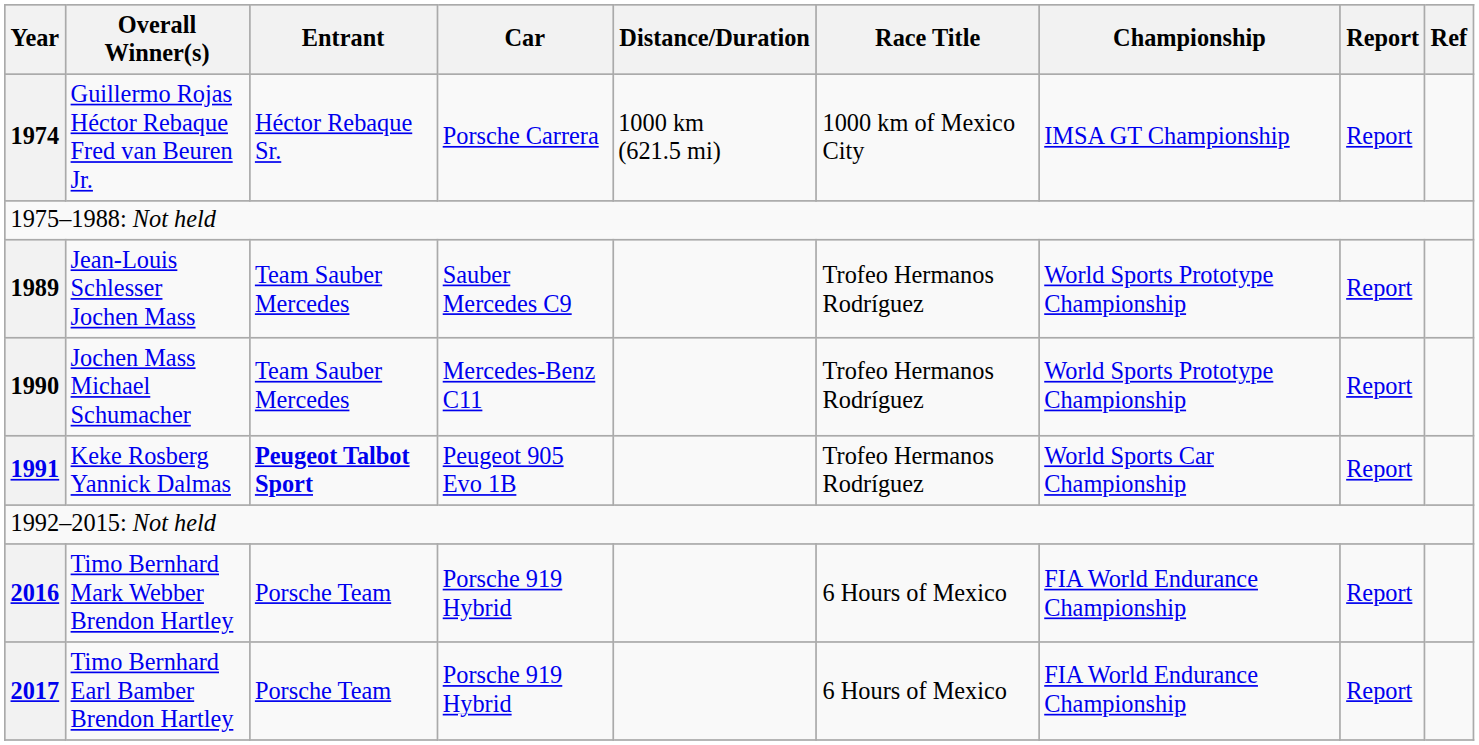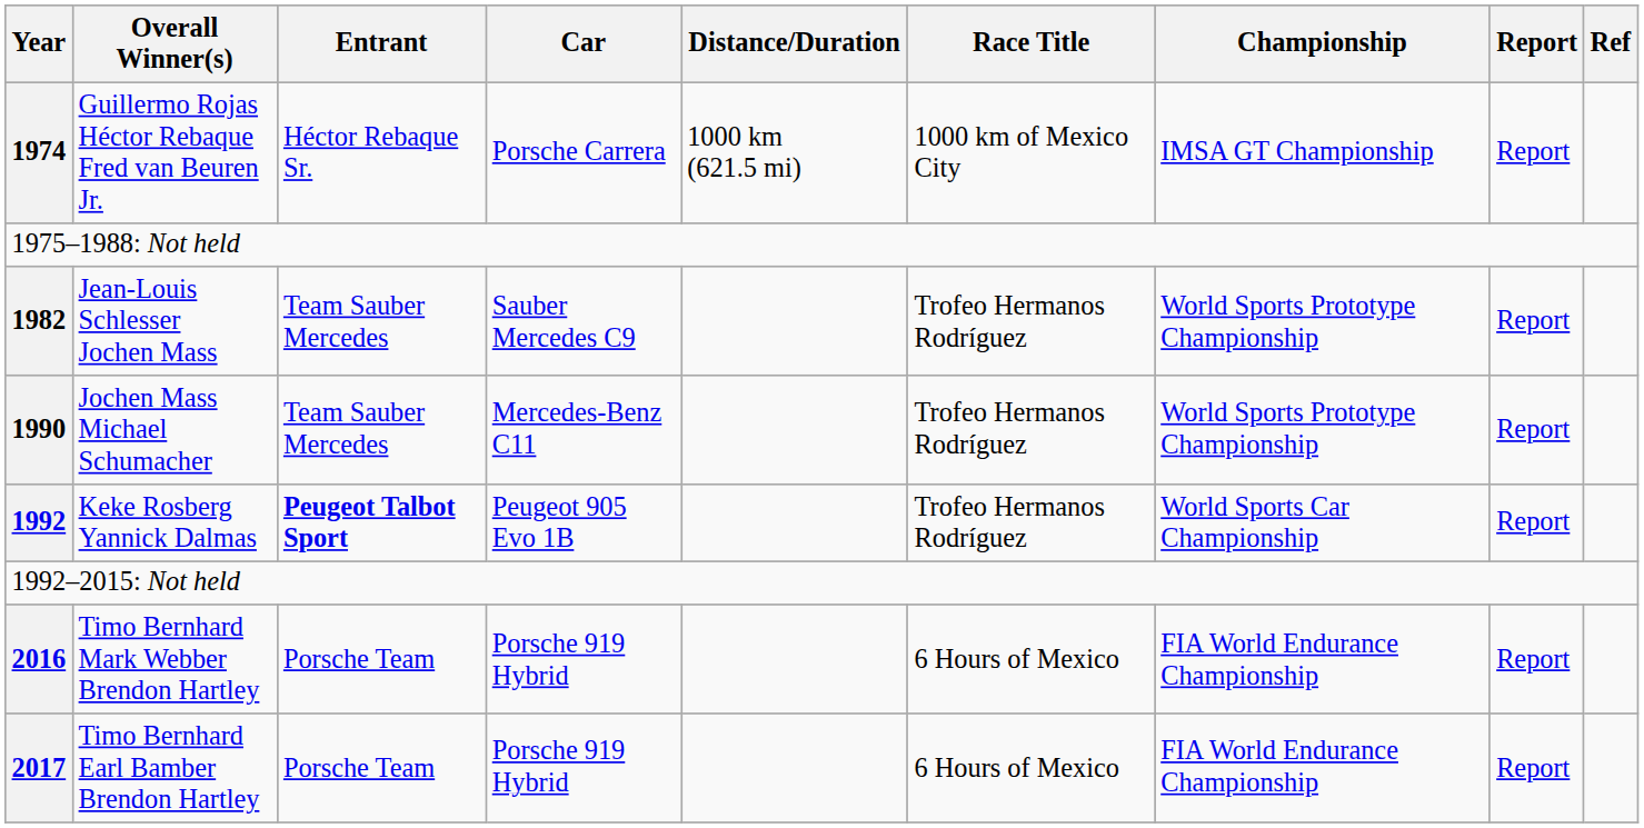Jean-Louis Schlesser Jochen Mass | Year: 1989 -> 1982
Keke Rosberg Yannick Dalmas | Year: 1991 -> 1992
